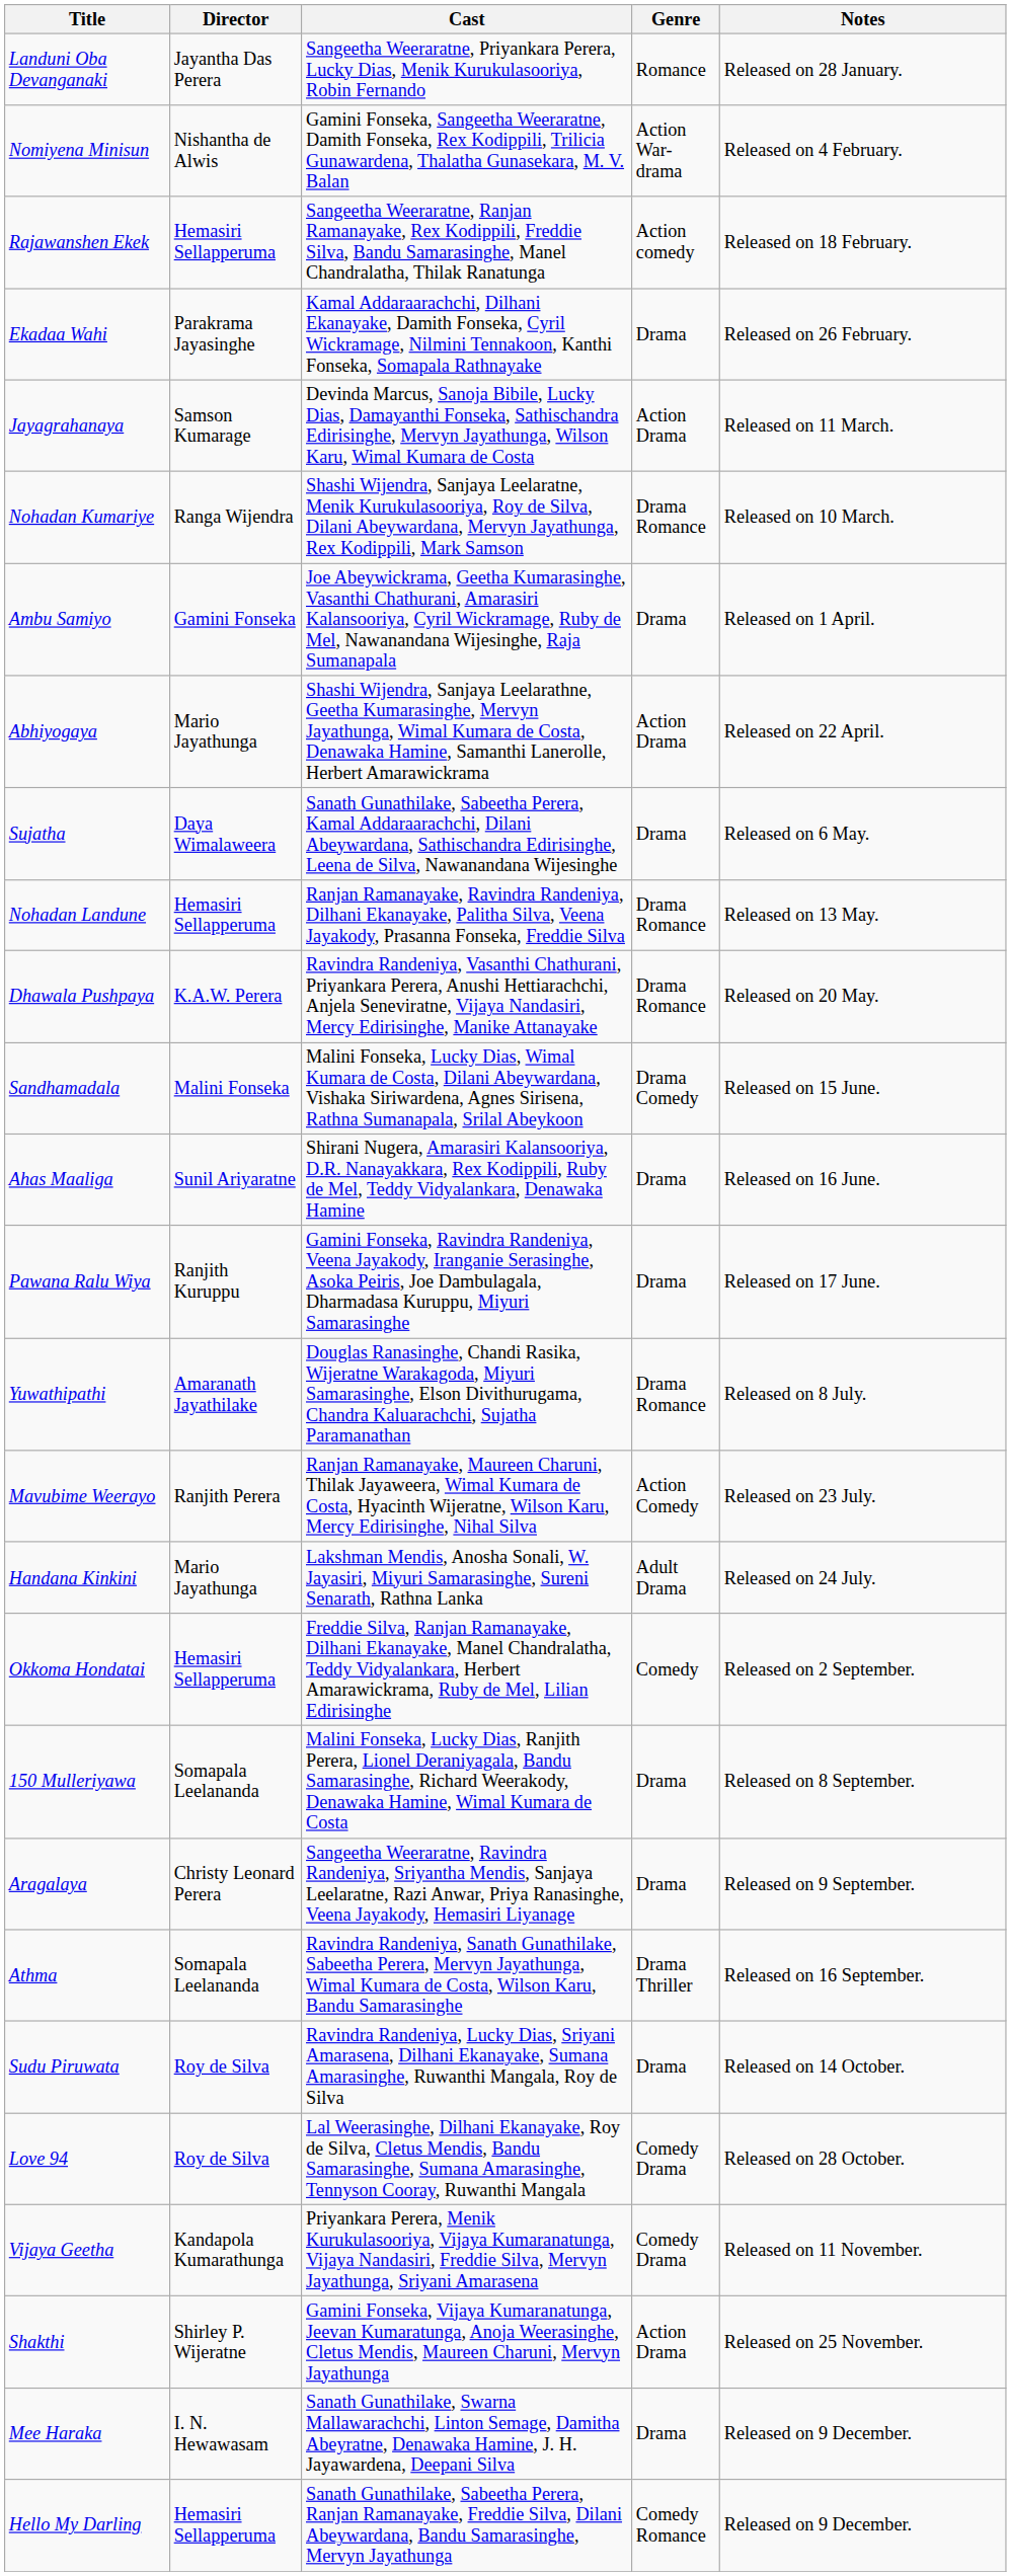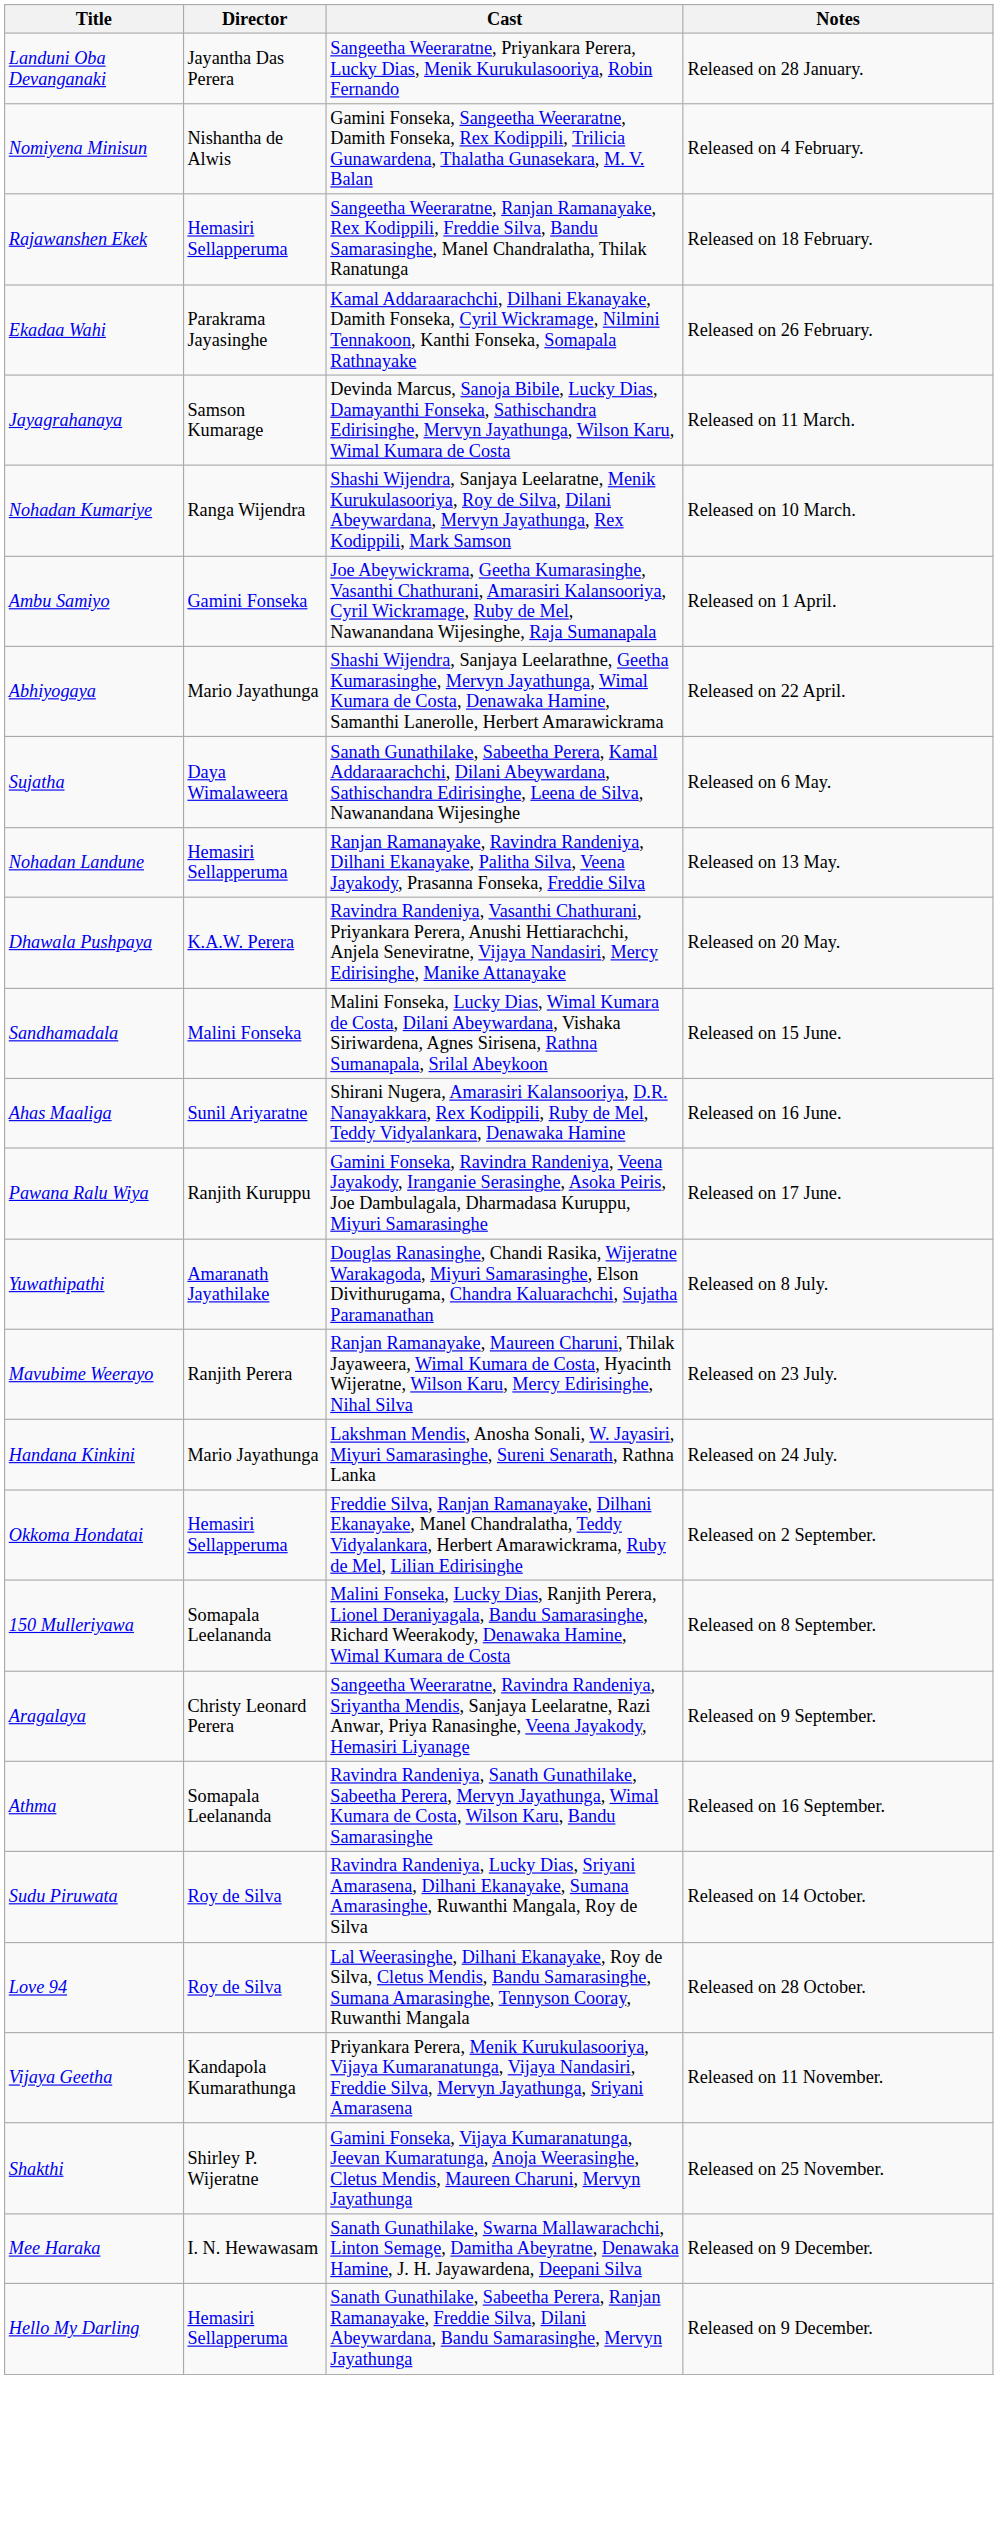- column: Genre | Romance | Action War-drama | Action comedy | Drama | Action Drama | Drama Romance | Drama | Action Drama | Drama | Drama Romance | Drama Romance | Drama Comedy | Drama | Drama | Drama Romance | Action Comedy | Adult Drama | Comedy | Drama | Drama | Drama Thriller | Drama | Comedy Drama | Comedy Drama | Action Drama | Drama | Comedy Romance
